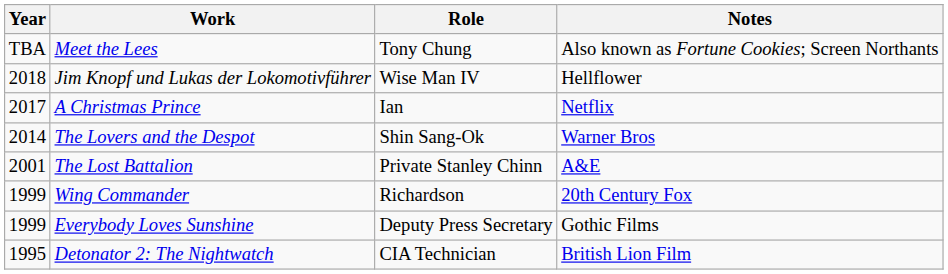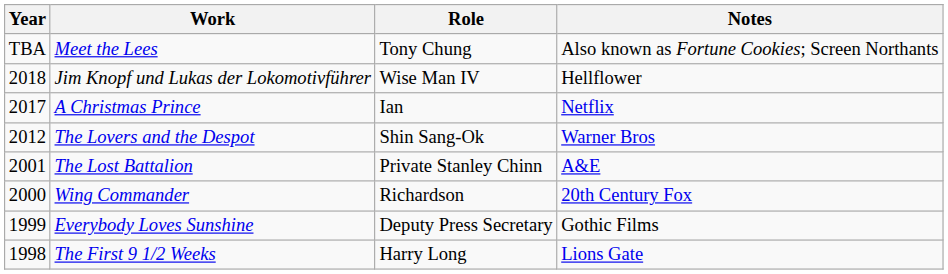The Lovers and the Despot | Year: 2014 -> 2012
Wing Commander | Year: 1999 -> 2000
+ row: 1998 | The First 9 1/2 Weeks | Harry Long | Lions Gate
- row: 1995 | Detonator 2: The Nightwatch | CIA Technician | British Lion Film
